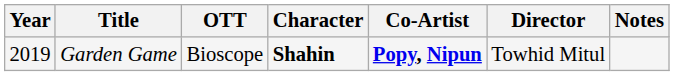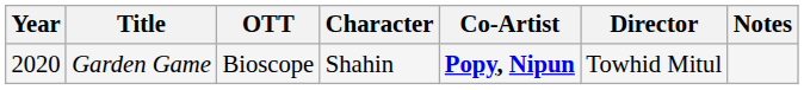Garden Game | Year: 2019 -> 2020
Garden Game | Character: bold -> normal
